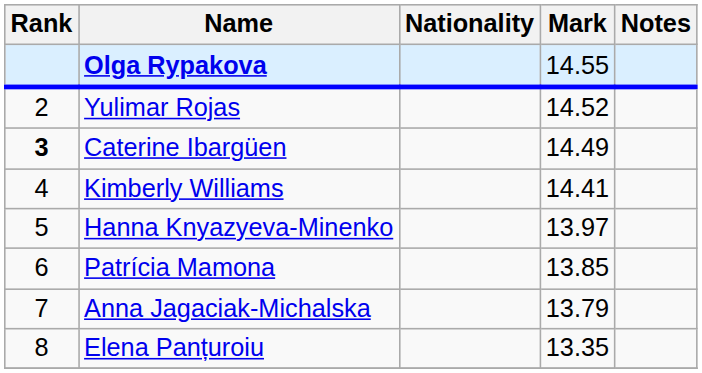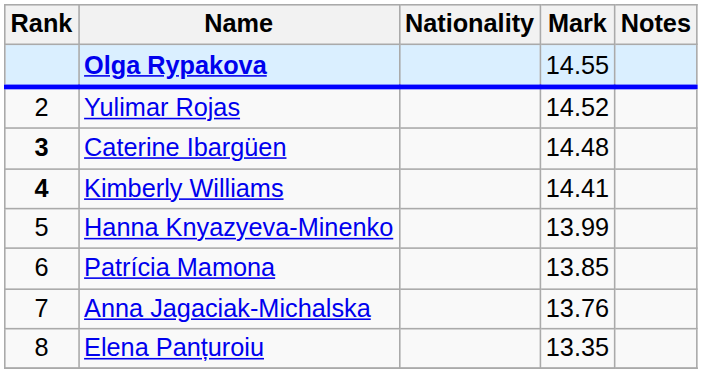Caterine Ibargüen | Mark: 14.49 -> 14.48
Kimberly Williams | Rank: normal -> bold
Hanna Knyazyeva-Minenko | Mark: 13.97 -> 13.99
Anna Jagaciak-Michalska | Mark: 13.79 -> 13.76
